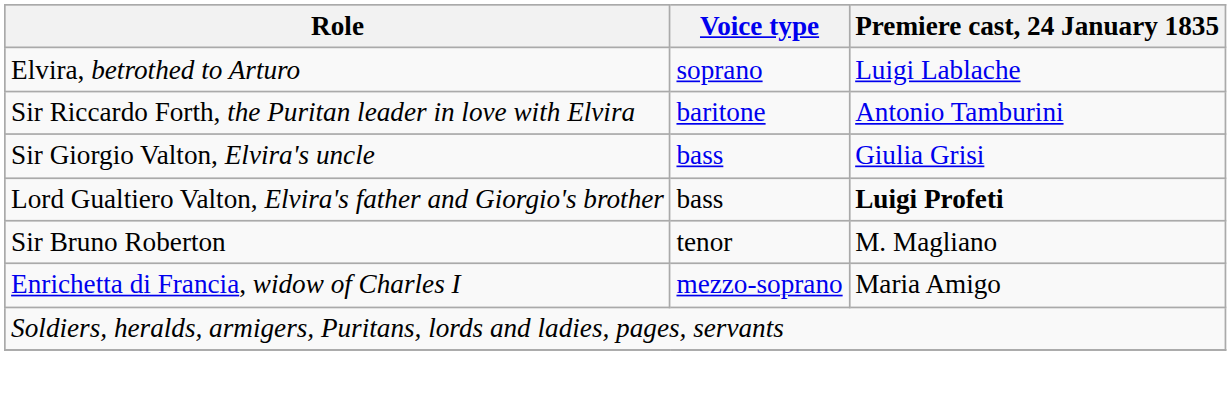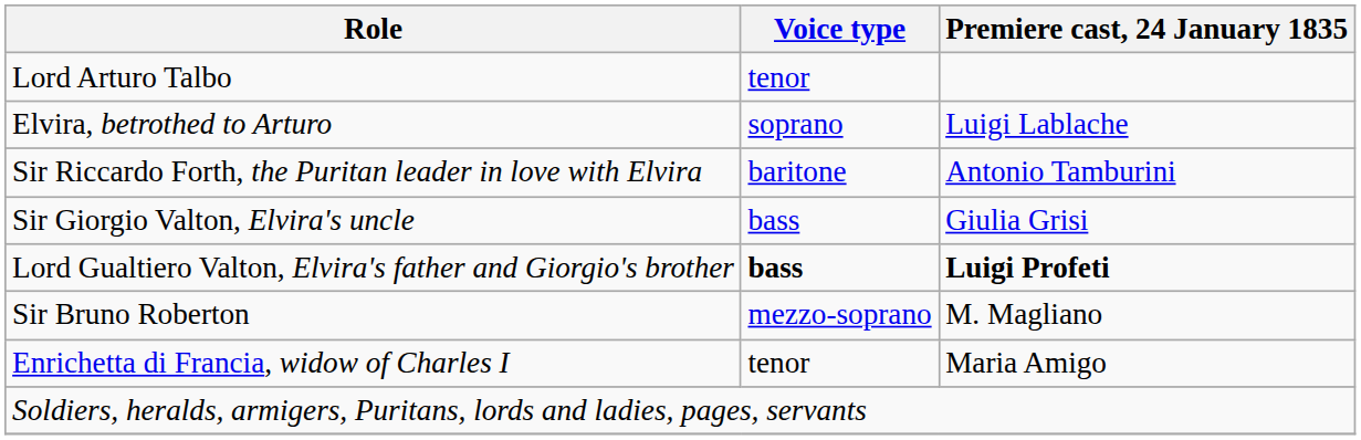+ row: Lord Arturo Talbo | tenor
Lord Gualtiero Valton, Elvira's father and Giorgio's brother | Voice type: normal -> bold
Sir Bruno Roberton | Voice type: tenor -> mezzo-soprano
Enrichetta di Francia, widow of Charles I | Voice type: mezzo-soprano -> tenor
